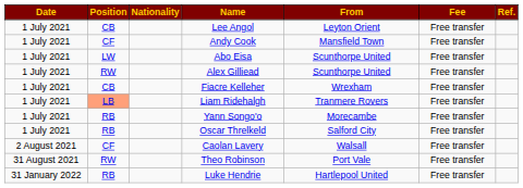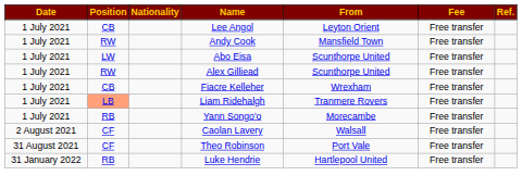Andy Cook | Position: CF -> RW
- row: 1 July 2021 | RB | Oscar Threlkeld | Salford City | Free transfer
Theo Robinson | Position: RW -> CF
